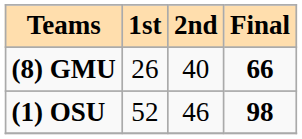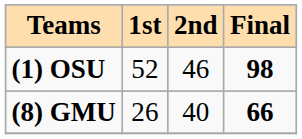rows swapped: (8) GMU <-> (1) OSU
